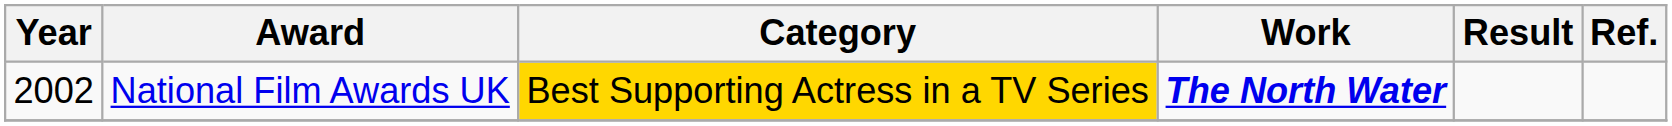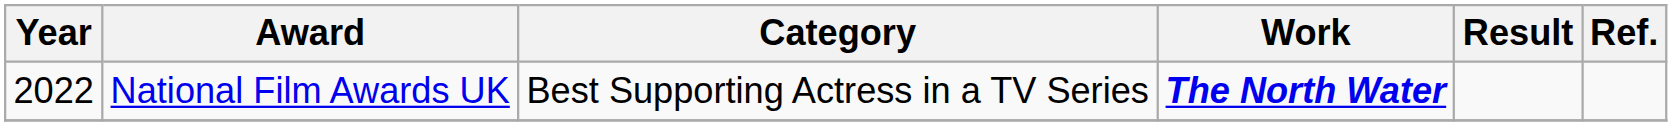National Film Awards UK | Year: 2002 -> 2022
National Film Awards UK | Category: gold background -> no background
